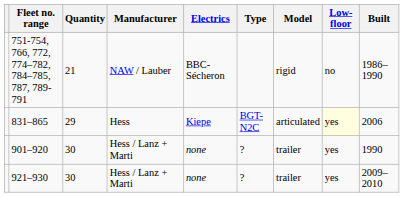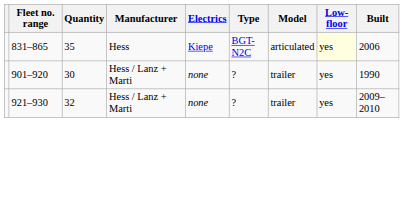- row: 751-754, 766, 772, 774–782, 784–785, 787, 789-791 | 21 | NAW / Lauber | BBC-Sécheron | rigid | no | 1986–1990
831–865 | Quantity: 29 -> 35
921–930 | Quantity: 30 -> 32
